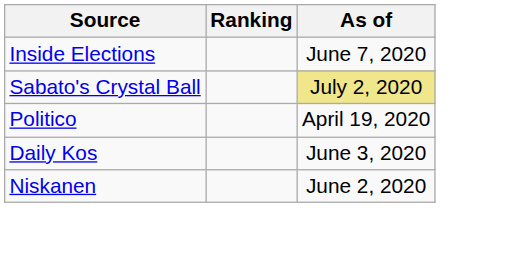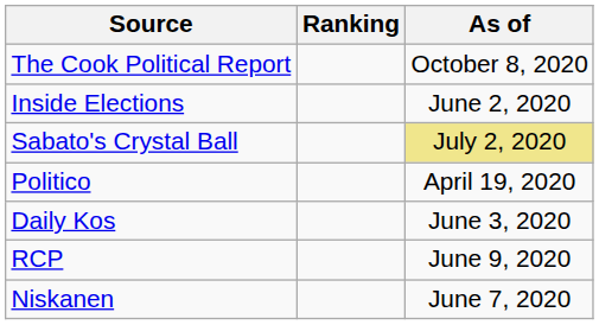+ row: The Cook Political Report | October 8, 2020
Inside Elections | As of: June 7, 2020 -> June 2, 2020
+ row: RCP | June 9, 2020
Niskanen | As of: June 2, 2020 -> June 7, 2020
